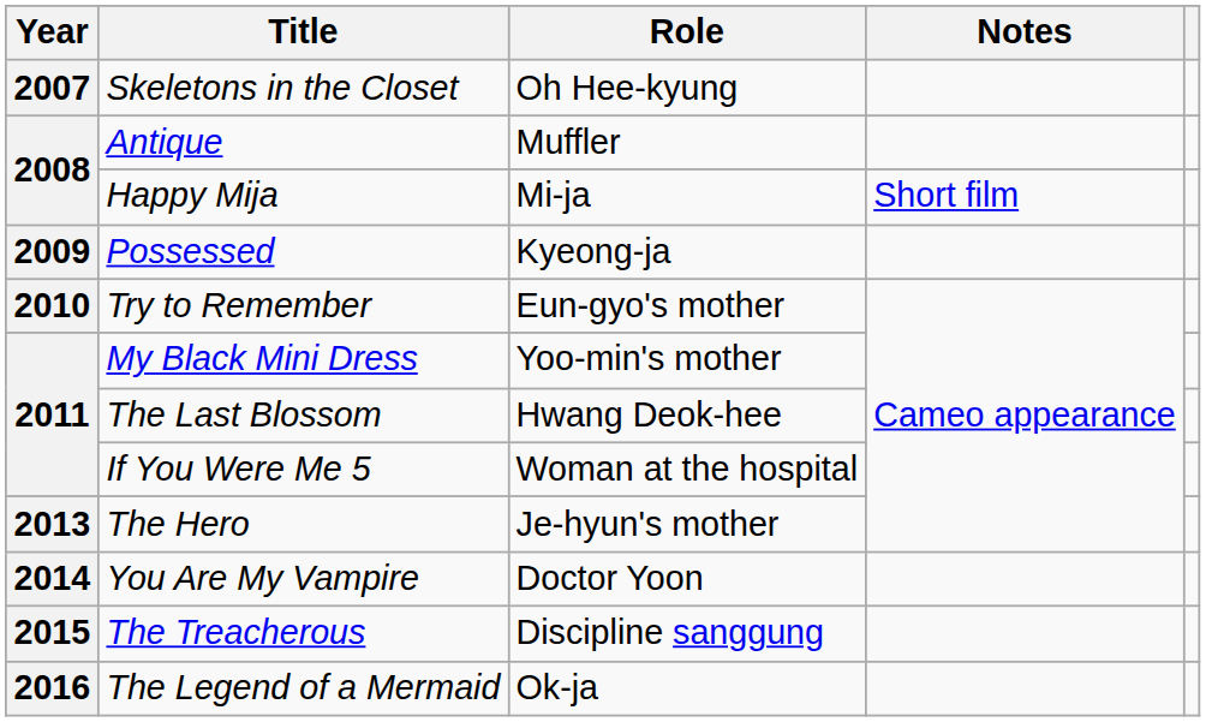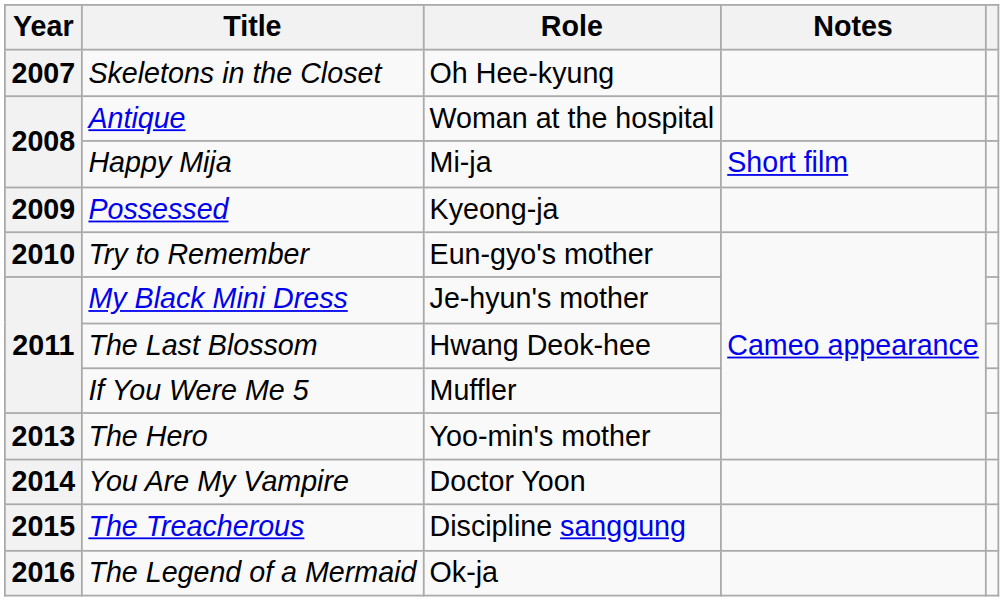Antique | Role: Muffler -> Woman at the hospital
My Black Mini Dress | Role: Yoo-min's mother -> Je-hyun's mother
If You Were Me 5 | Role: Woman at the hospital -> Muffler
The Hero | Role: Je-hyun's mother -> Yoo-min's mother
